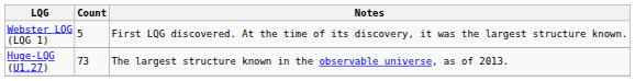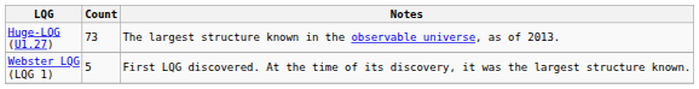rows swapped: Webster LQG (LQG 1) <-> Huge-LQG (U1.27)
